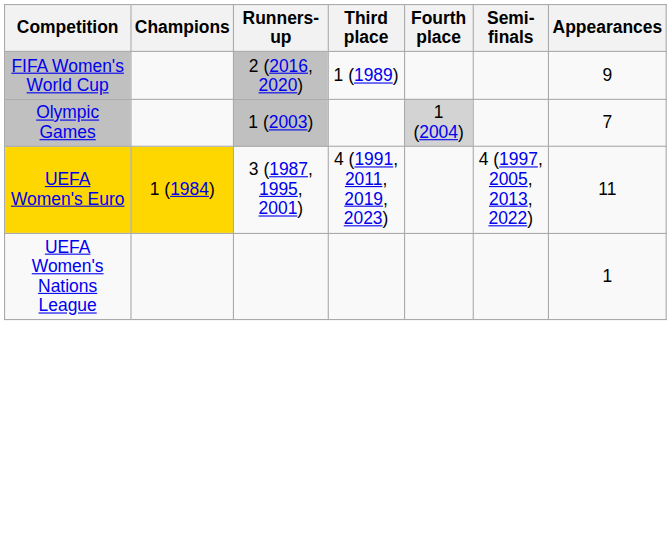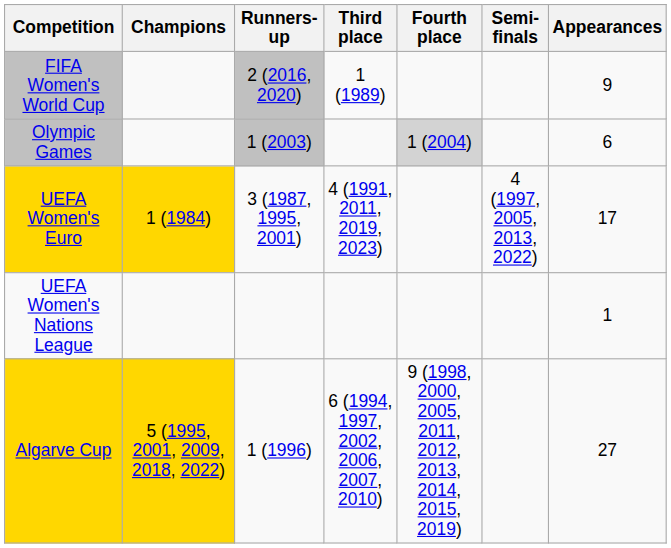Olympic Games | Appearances: 7 -> 6
UEFA Women's Euro | Appearances: 11 -> 17
+ row: Algarve Cup | 5 (1995, 2001, 2009, 2018, 2022) | 1 (1996) | 6 (1994, 1997, 2002, 2006, 2007, 2010) | 9 (1998, 2000, 2005, 2011, 2012, 2013, 2014, 2015, 2019) | 27
